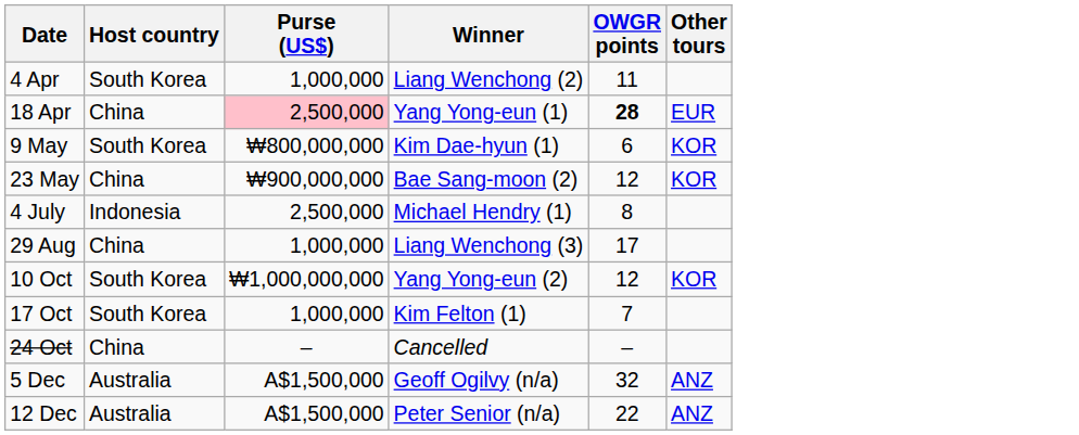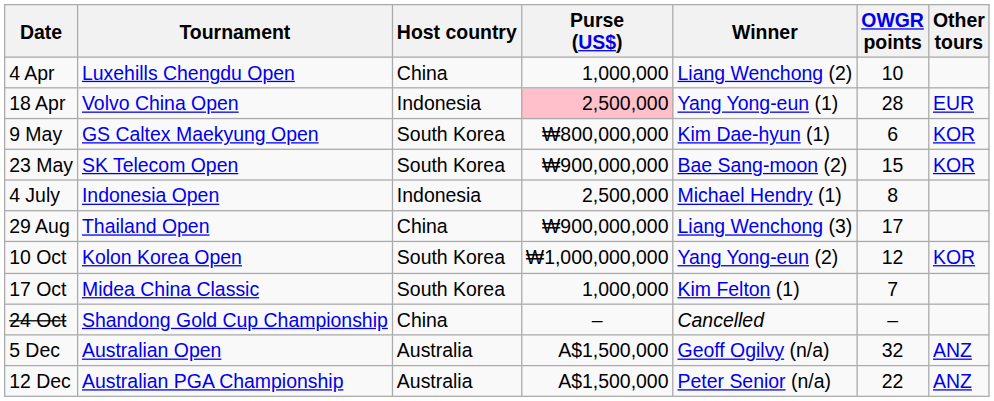+ column: Tournament | Luxehills Chengdu Open | Volvo China Open | GS Caltex Maekyung Open | SK Telecom Open | Indonesia Open | Thailand Open | Kolon Korea Open | Midea China Classic | Shandong Gold Cup Championship | Australian Open | Australian PGA Championship
4 Apr | Host country: South Korea -> China
4 Apr | OWGR points: 11 -> 10
18 Apr | Host country: China -> Indonesia
18 Apr | OWGR points: bold -> normal
23 May | Host country: China -> South Korea
23 May | OWGR points: 12 -> 15
29 Aug | Purse (US$): 1,000,000 -> ₩900,000,000
